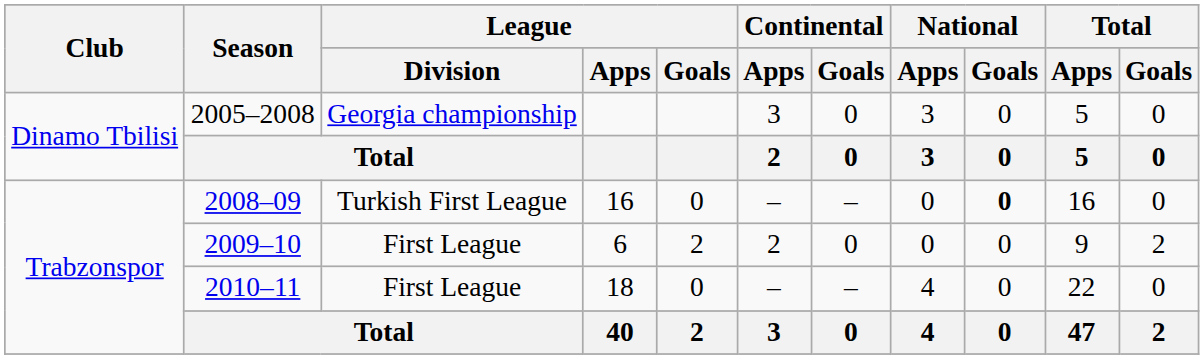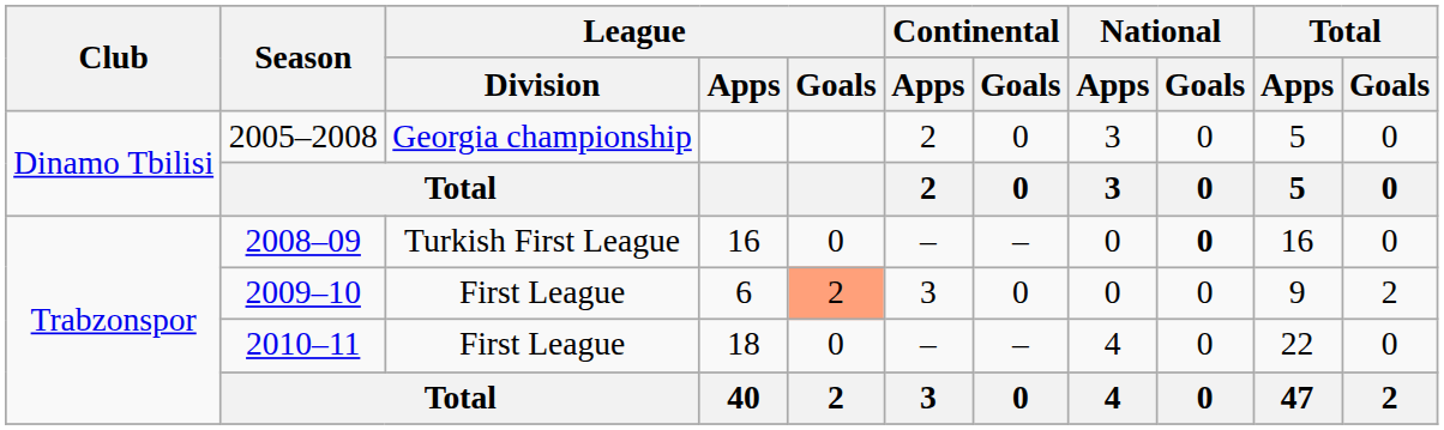2005–2008 | Continental / Apps: 3 -> 2
2009–10 | League / Goals: no background -> lightsalmon background
2009–10 | Continental / Apps: 2 -> 3
